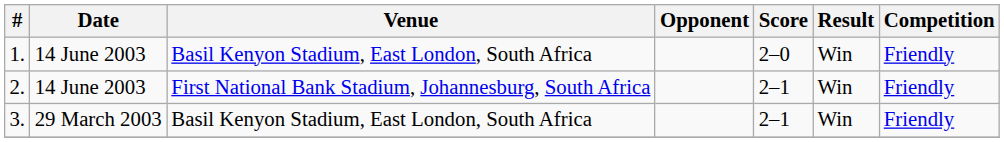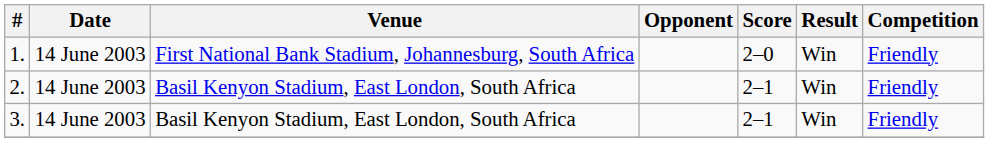1. | Venue: Basil Kenyon Stadium, East London, South Africa -> First National Bank Stadium, Johannesburg, South Africa
2. | Venue: First National Bank Stadium, Johannesburg, South Africa -> Basil Kenyon Stadium, East London, South Africa
3. | Date: 29 March 2003 -> 14 June 2003
